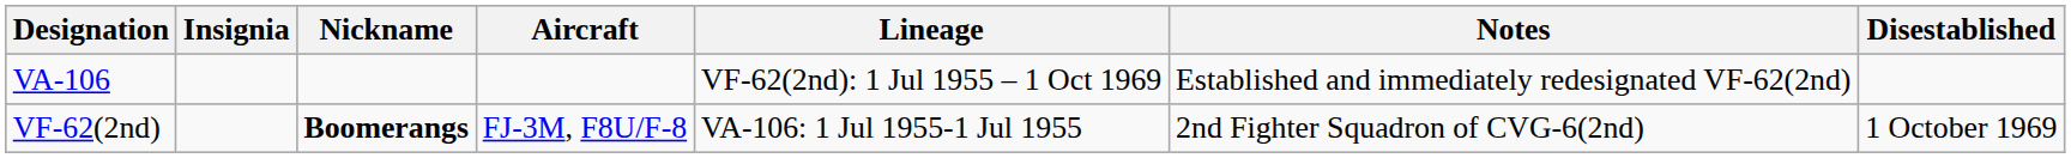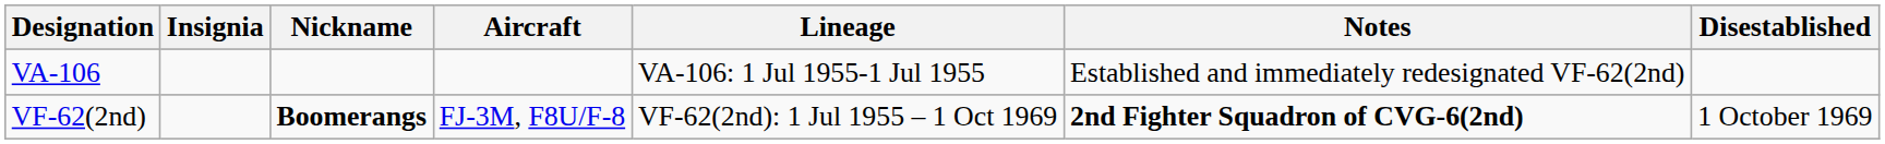VA-106 | Lineage: VF-62(2nd): 1 Jul 1955 – 1 Oct 1969 -> VA-106: 1 Jul 1955-1 Jul 1955
VF-62(2nd) | Lineage: VA-106: 1 Jul 1955-1 Jul 1955 -> VF-62(2nd): 1 Jul 1955 – 1 Oct 1969
VF-62(2nd) | Notes: normal -> bold
